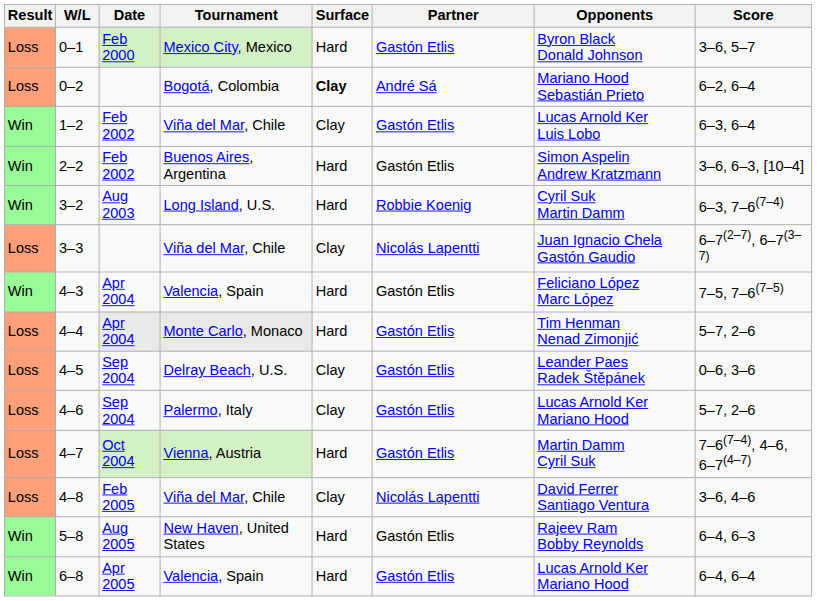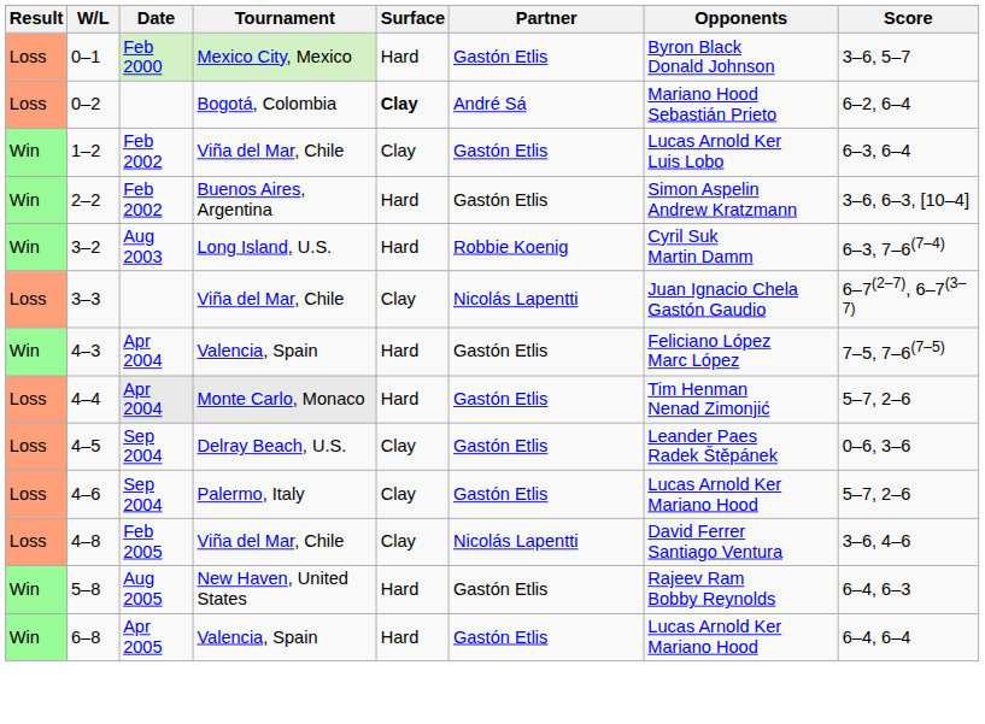- row: Loss | 4–7 | Oct 2004 | Vienna, Austria | Hard | Gastón Etlis | Martin Damm Cyril Suk | 7–6(7–4), 4–6, 6–7(4–7)
